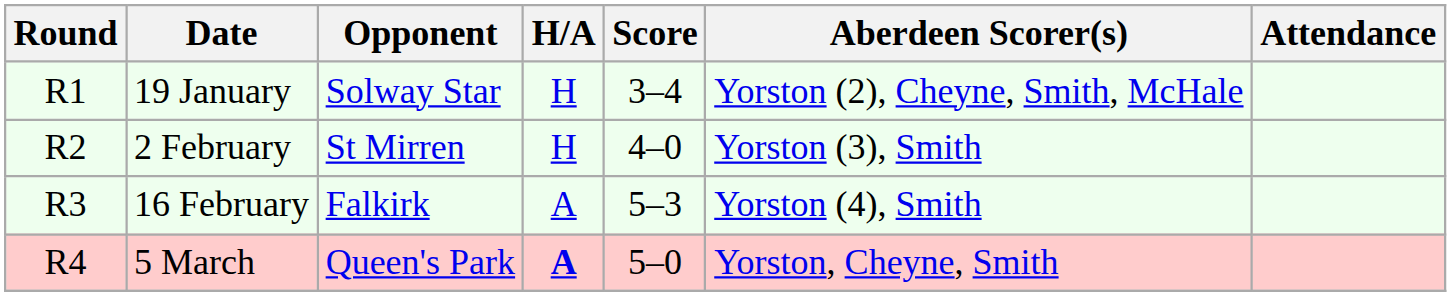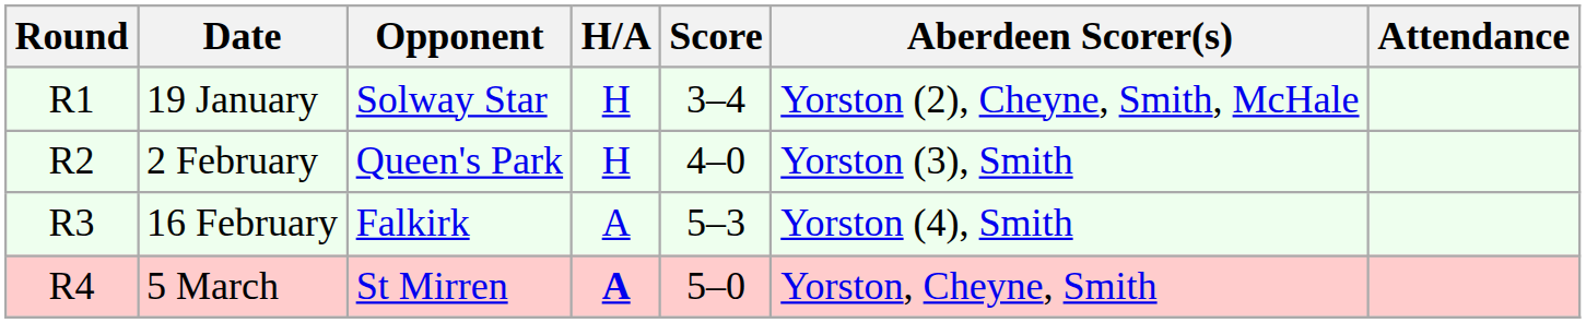2 February | Opponent: St Mirren -> Queen's Park
5 March | Opponent: Queen's Park -> St Mirren
